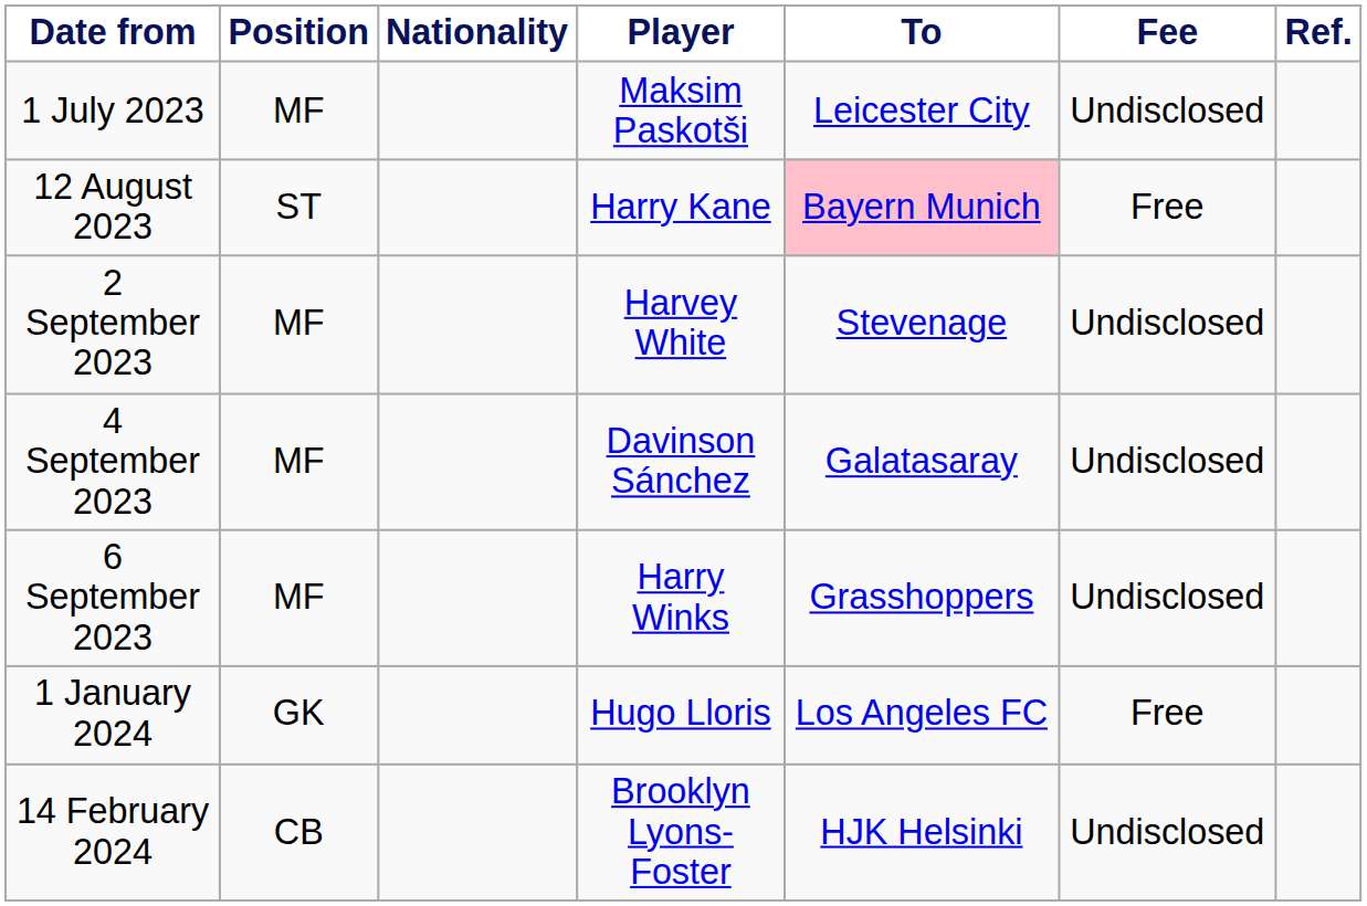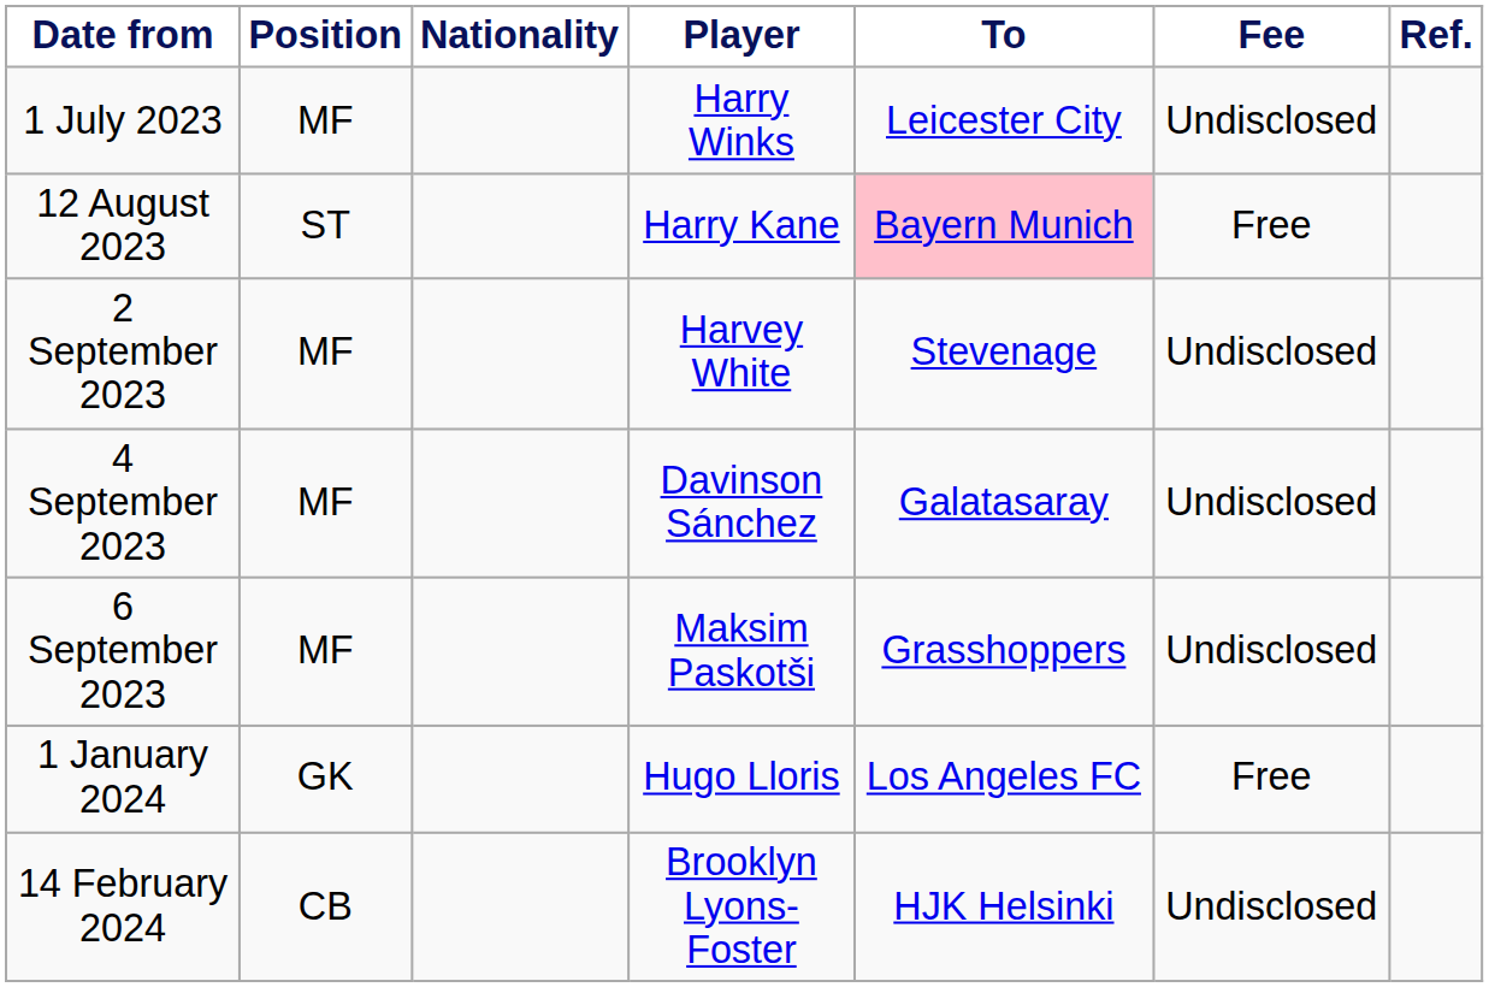1 July 2023 | Player: Maksim Paskotši -> Harry Winks
6 September 2023 | Player: Harry Winks -> Maksim Paskotši
